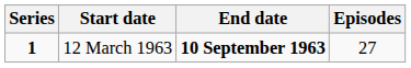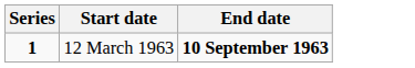- column: Episodes | 27
